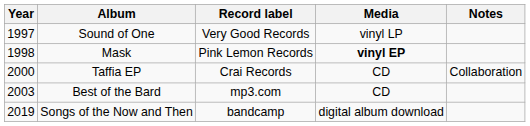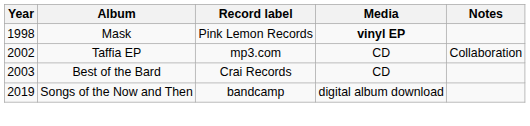- row: 1997 | Sound of One | Very Good Records | vinyl LP
Taffia EP | Year: 2000 -> 2002
Taffia EP | Record label: Crai Records -> mp3.com
Best of the Bard | Record label: mp3.com -> Crai Records
